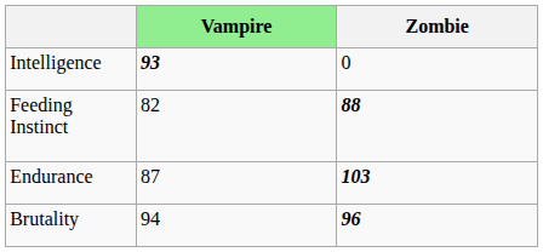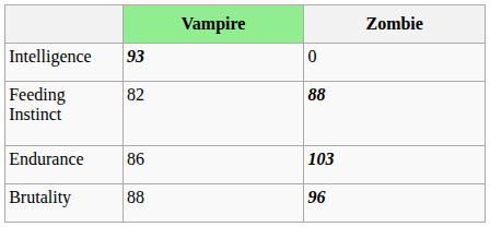Endurance | Vampire: 87 -> 86
Brutality | Vampire: 94 -> 88
